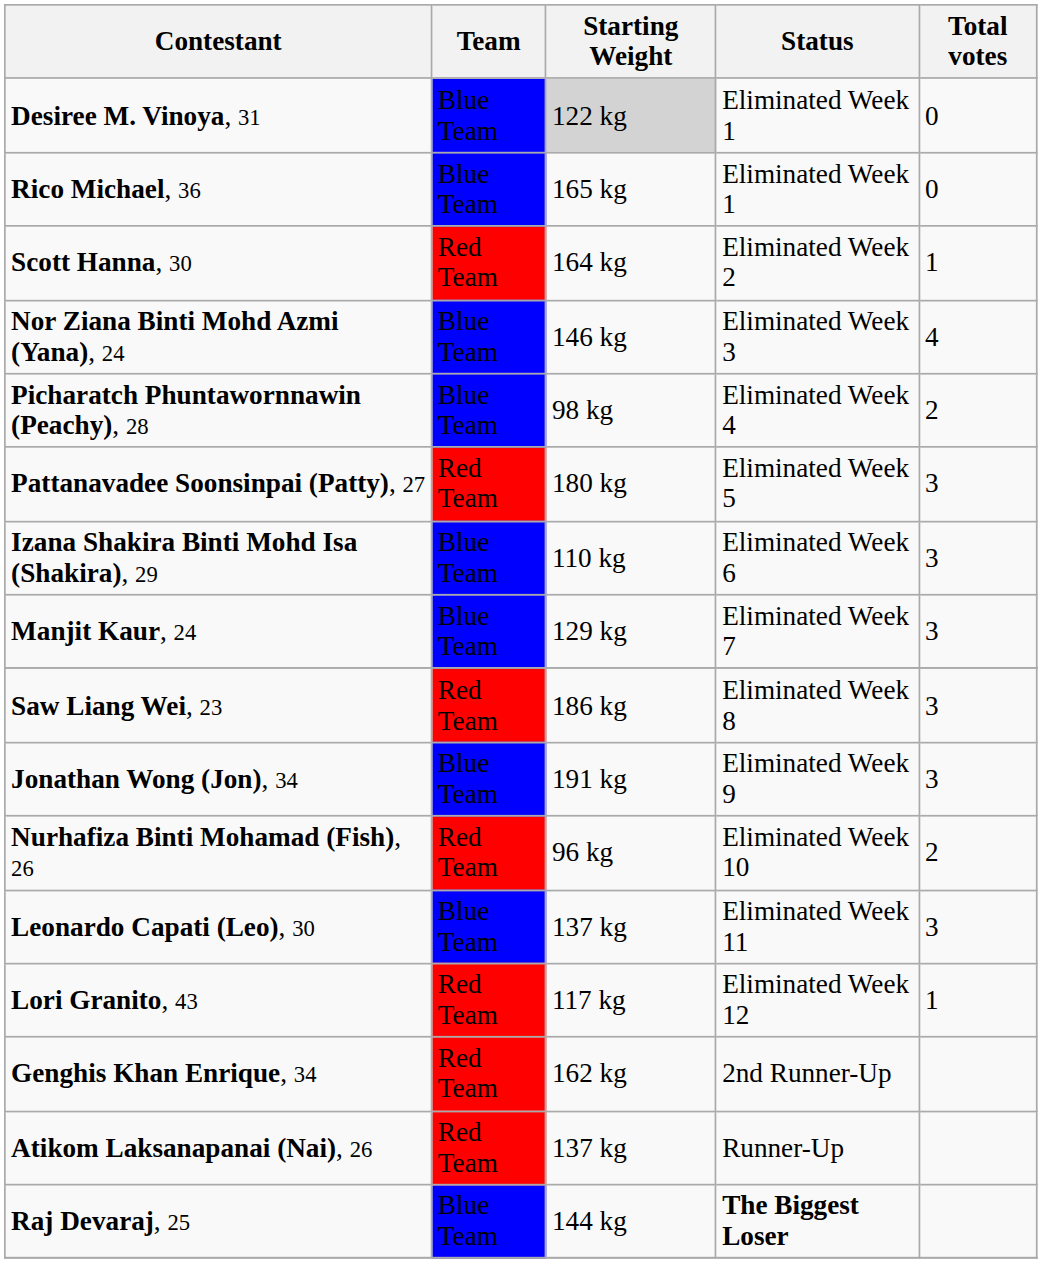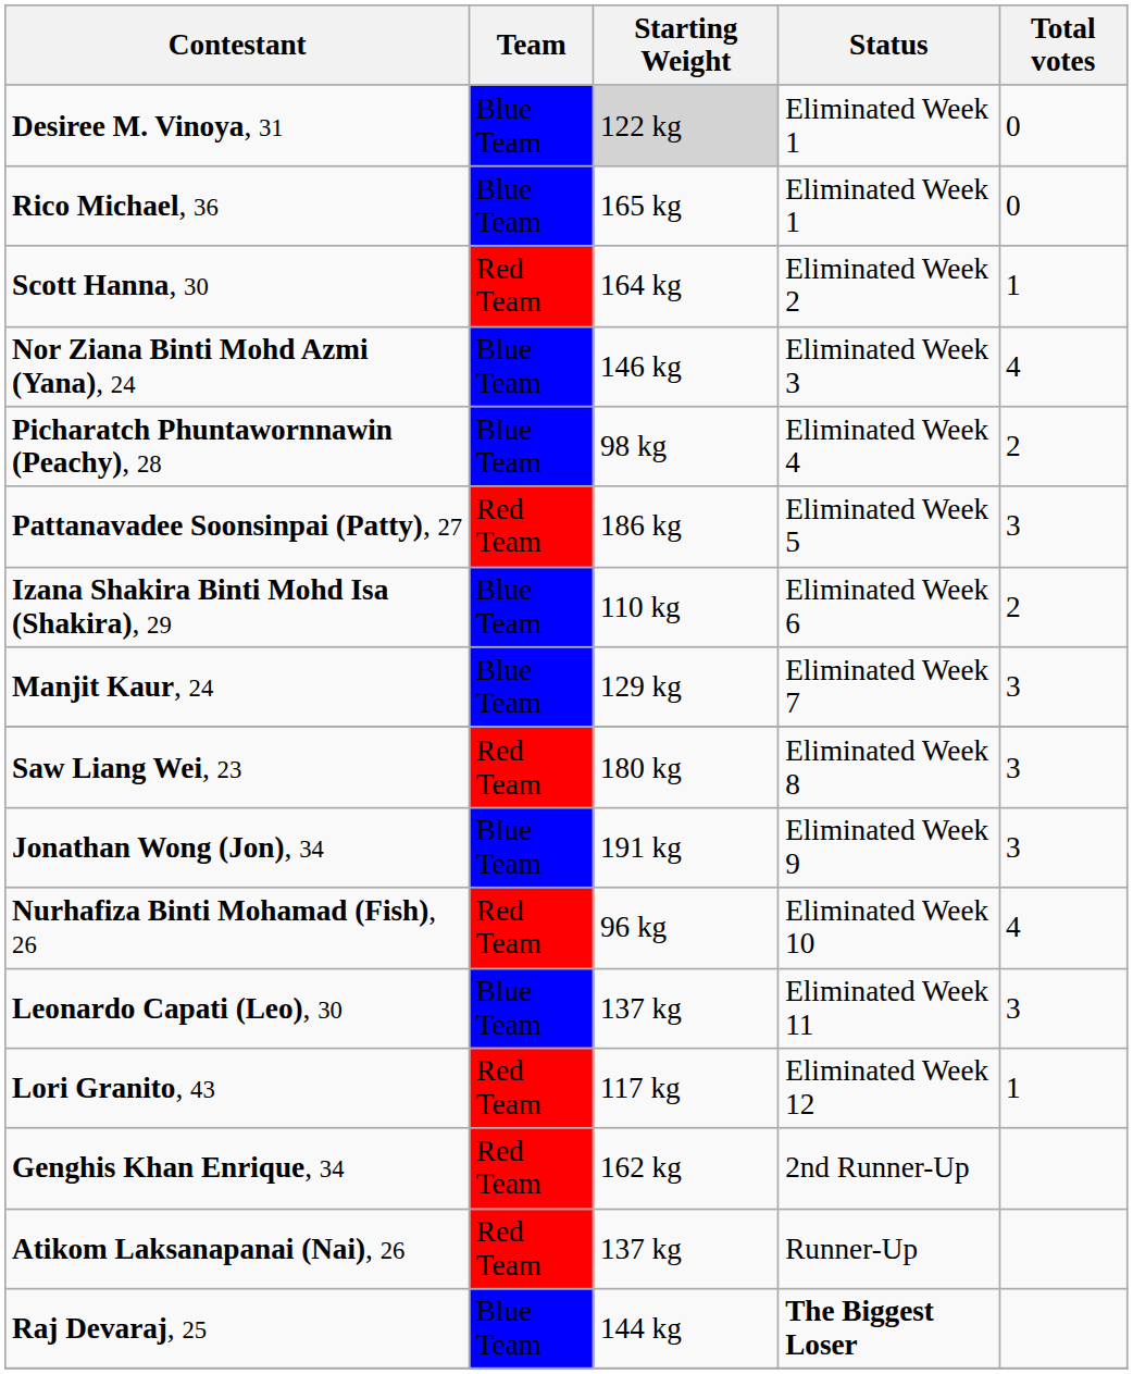Pattanavadee Soonsinpai (Patty), 27 | Starting Weight: 180 kg -> 186 kg
Izana Shakira Binti Mohd Isa (Shakira), 29 | Total votes: 3 -> 2
Saw Liang Wei, 23 | Starting Weight: 186 kg -> 180 kg
Nurhafiza Binti Mohamad (Fish), 26 | Total votes: 2 -> 4
